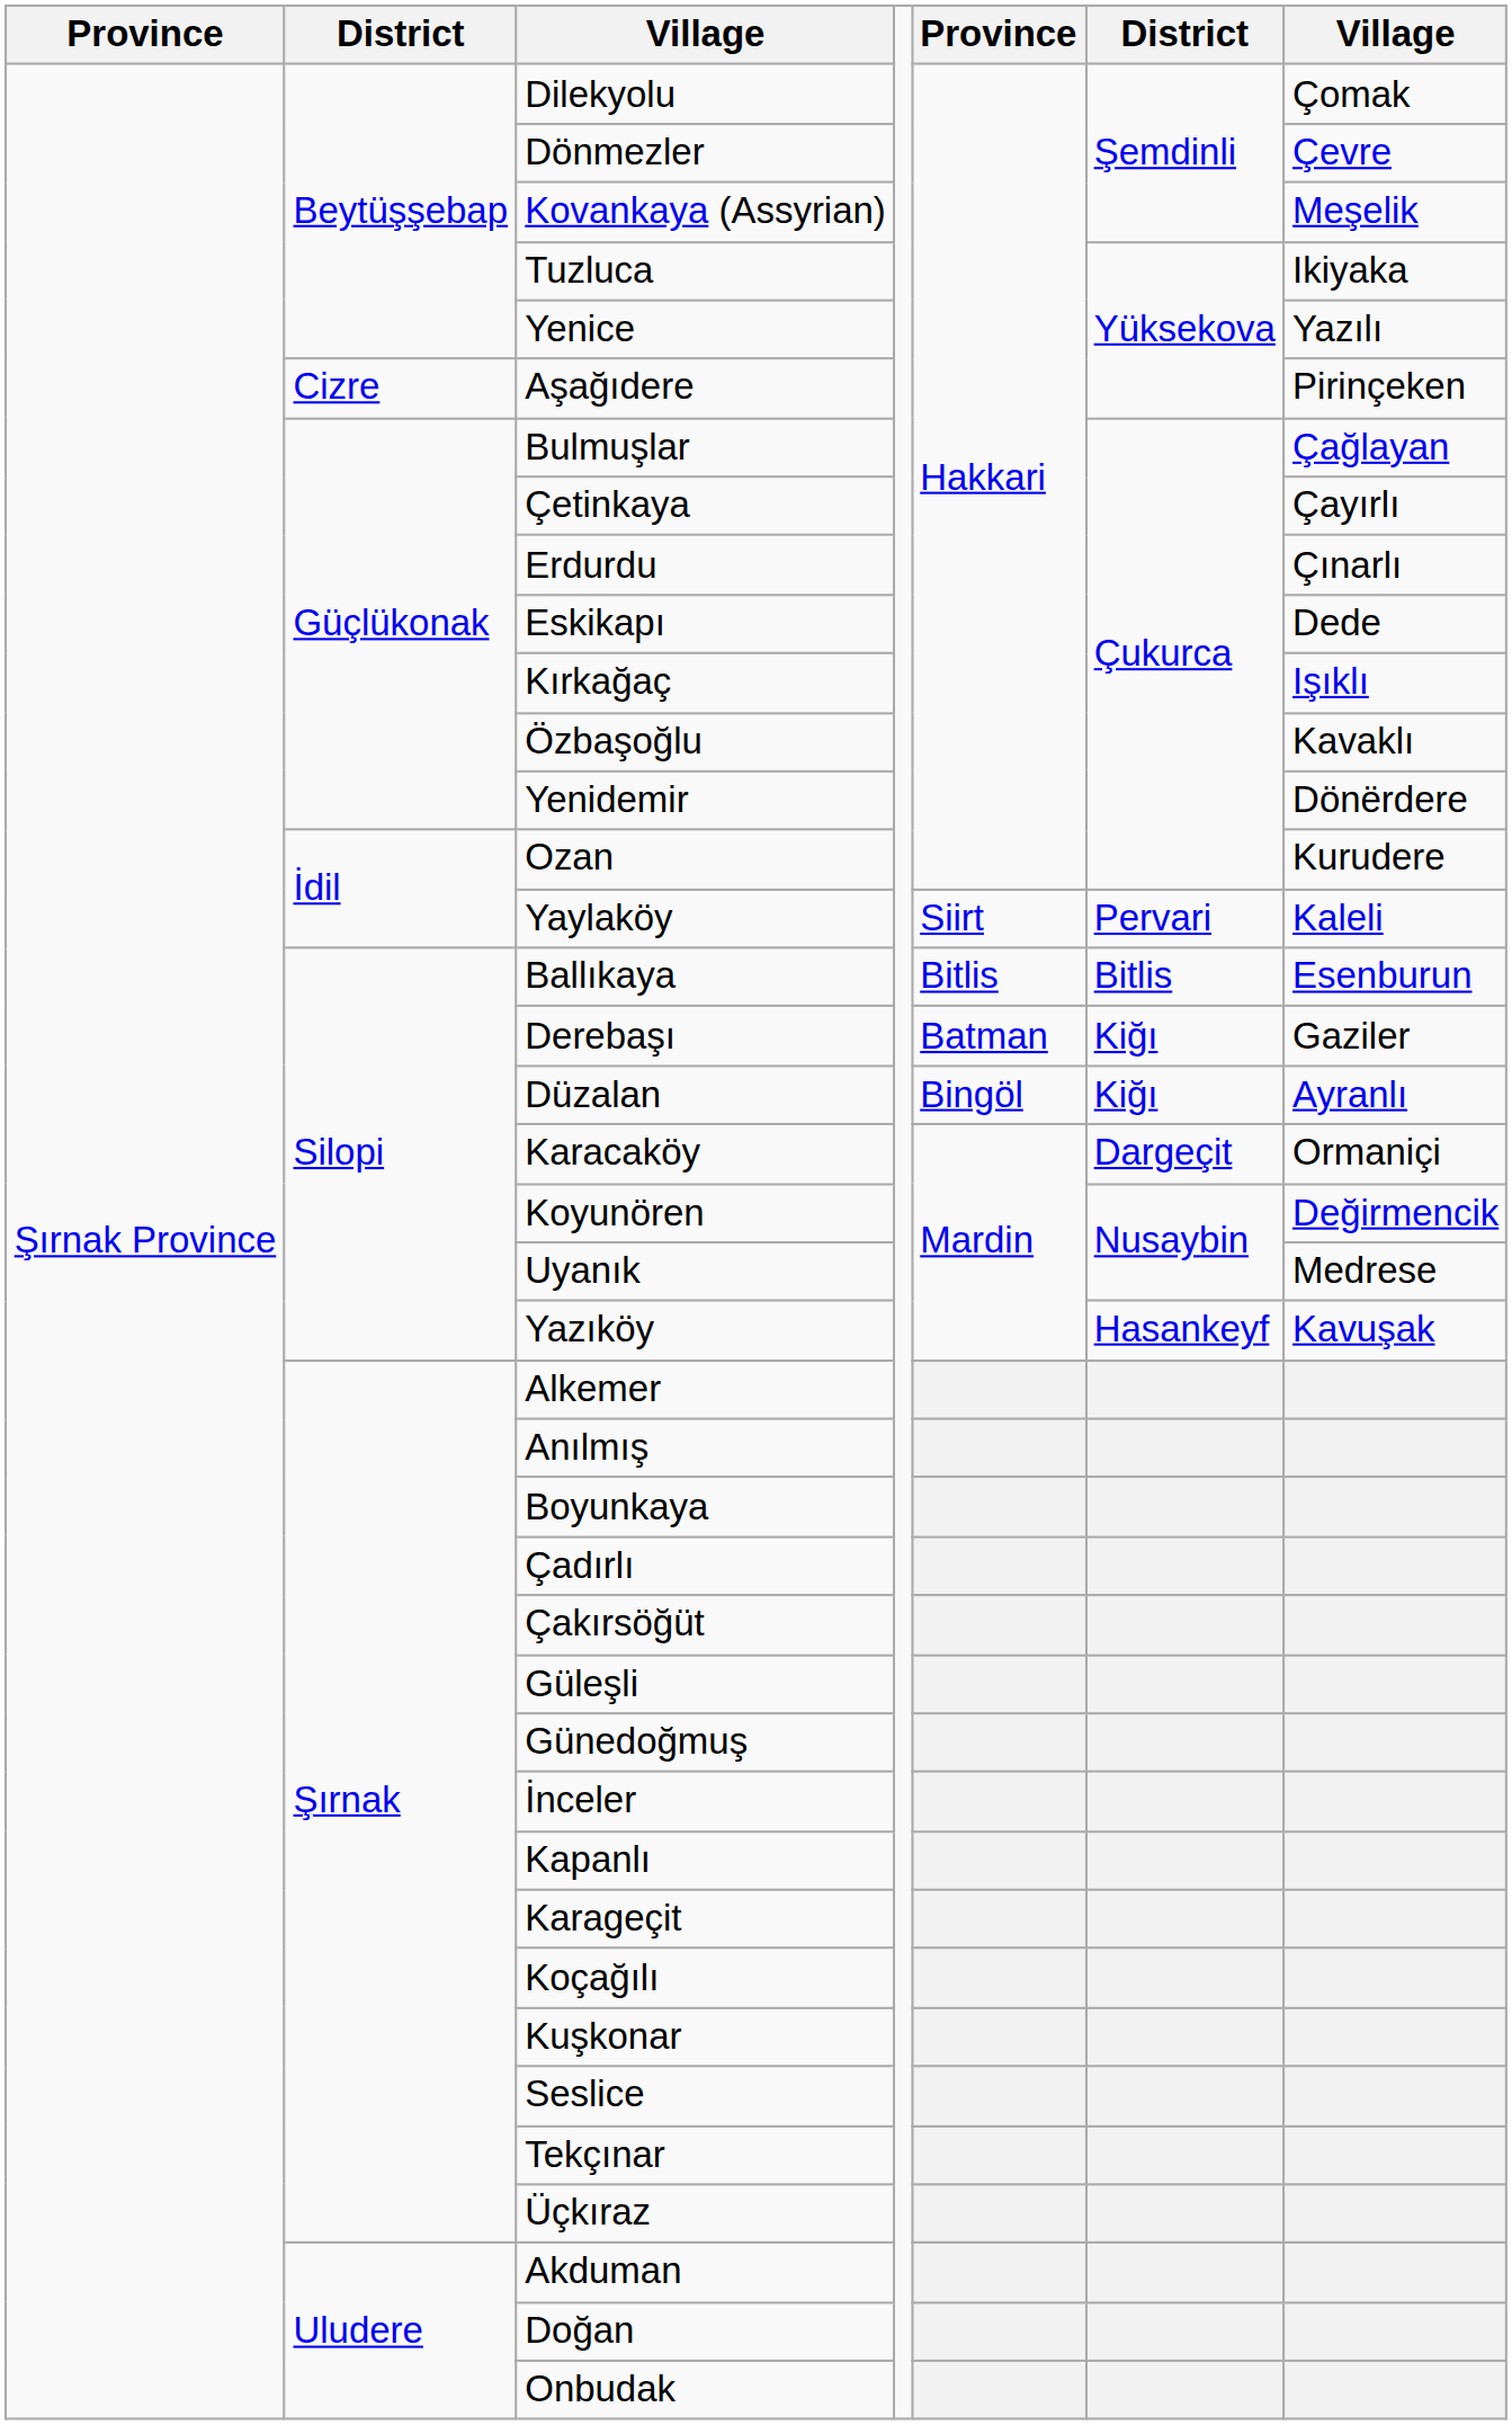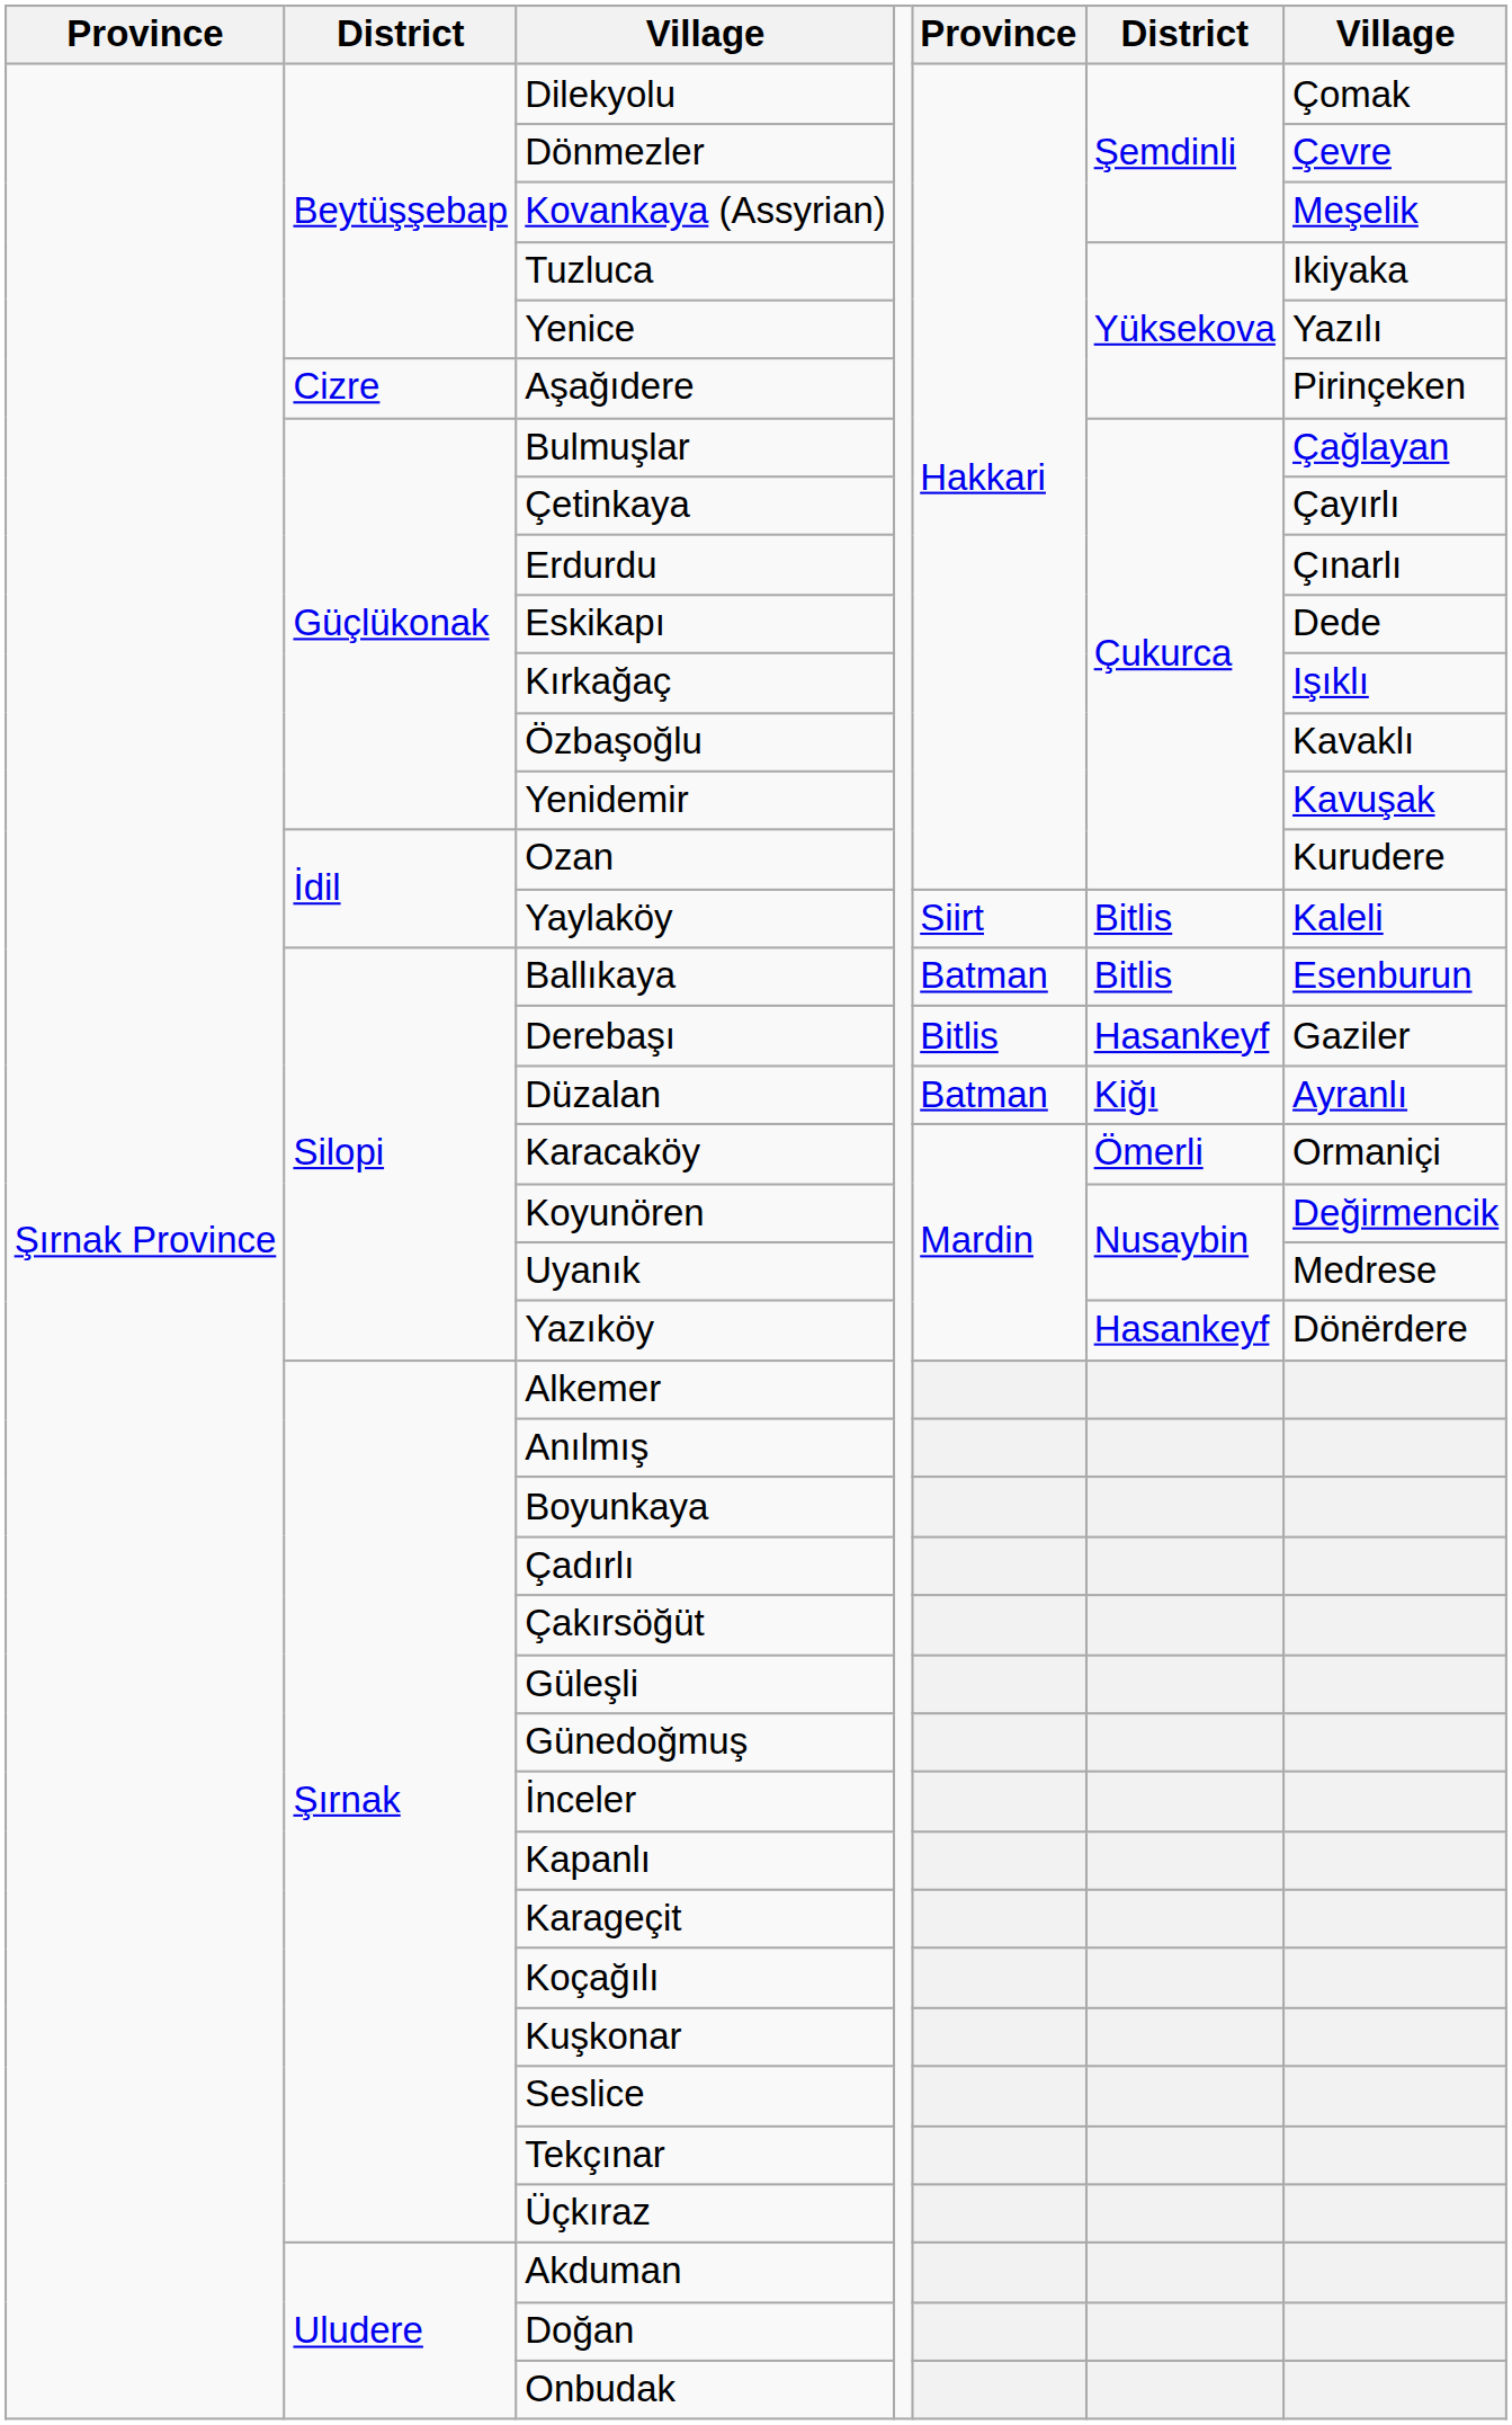Yenidemir | column 7: Dönërdere -> Kavuşak
Yaylaköy | column 6: Pervari -> Bitlis
Ballıkaya | column 5: Bitlis -> Batman
Derebaşı | column 5: Batman -> Bitlis
Derebaşı | column 6: Kiğı -> Hasankeyf
Düzalan | column 5: Bingöl -> Batman
Karacaköy | column 6: Dargeçit -> Ömerli
Yazıköy | column 7: Kavuşak -> Dönërdere
